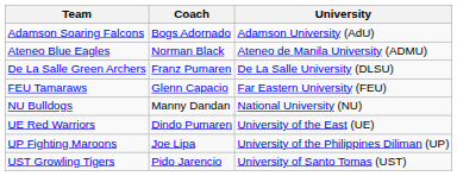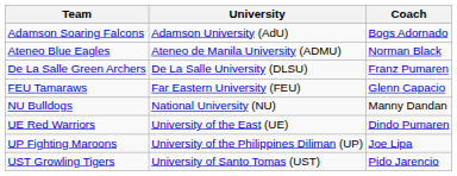columns swapped: University <-> Coach
